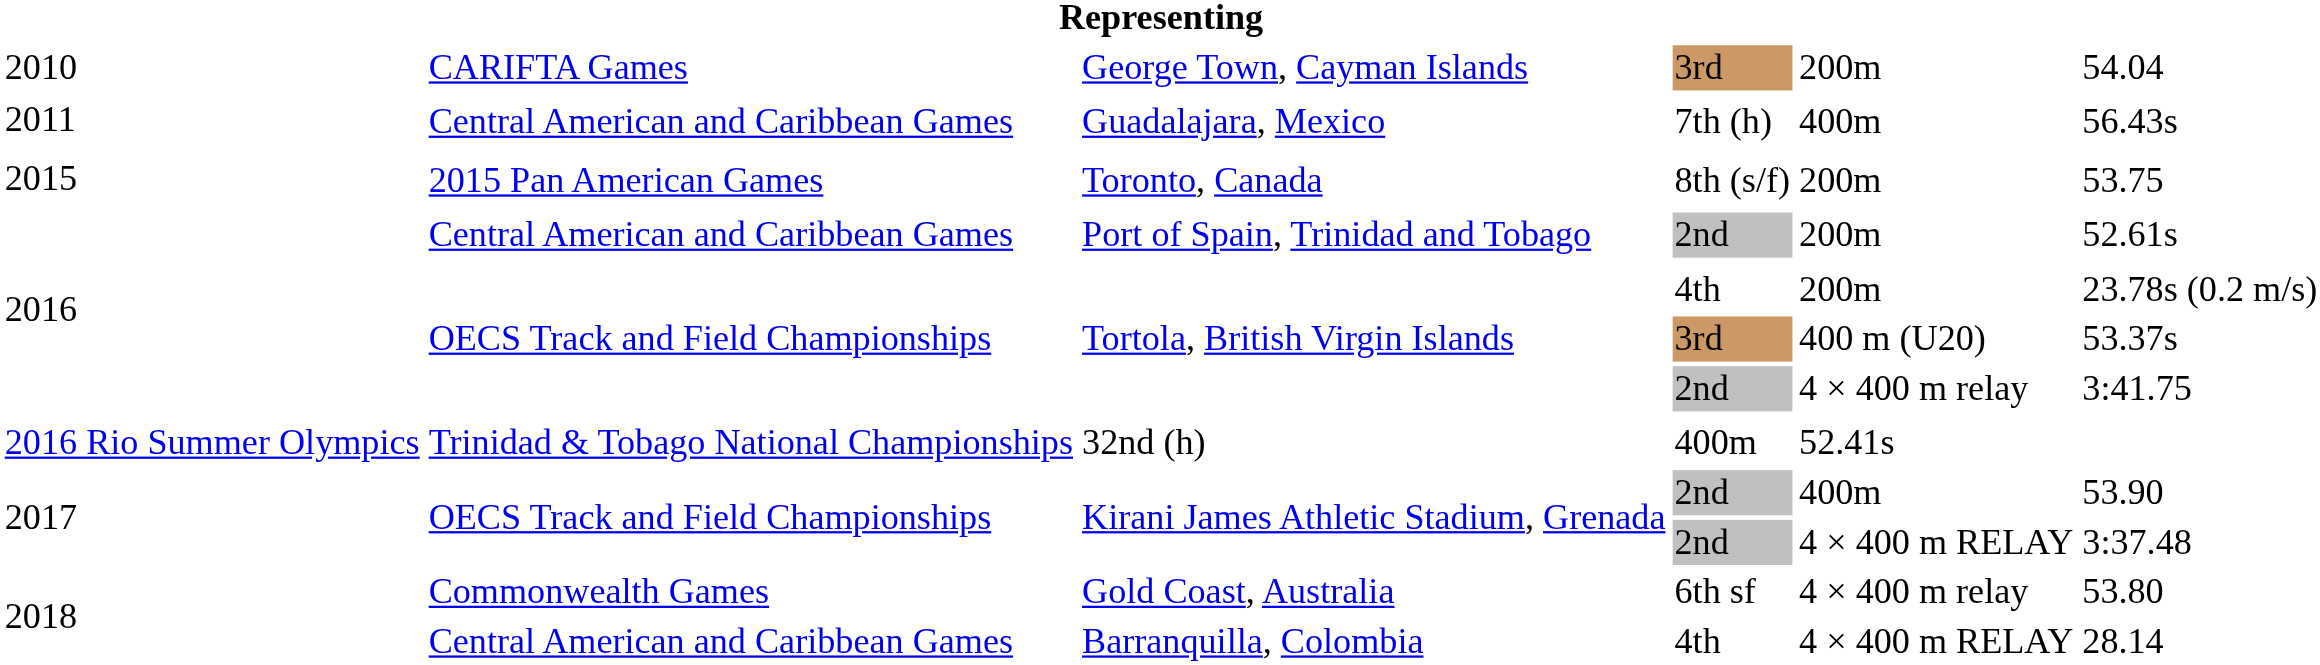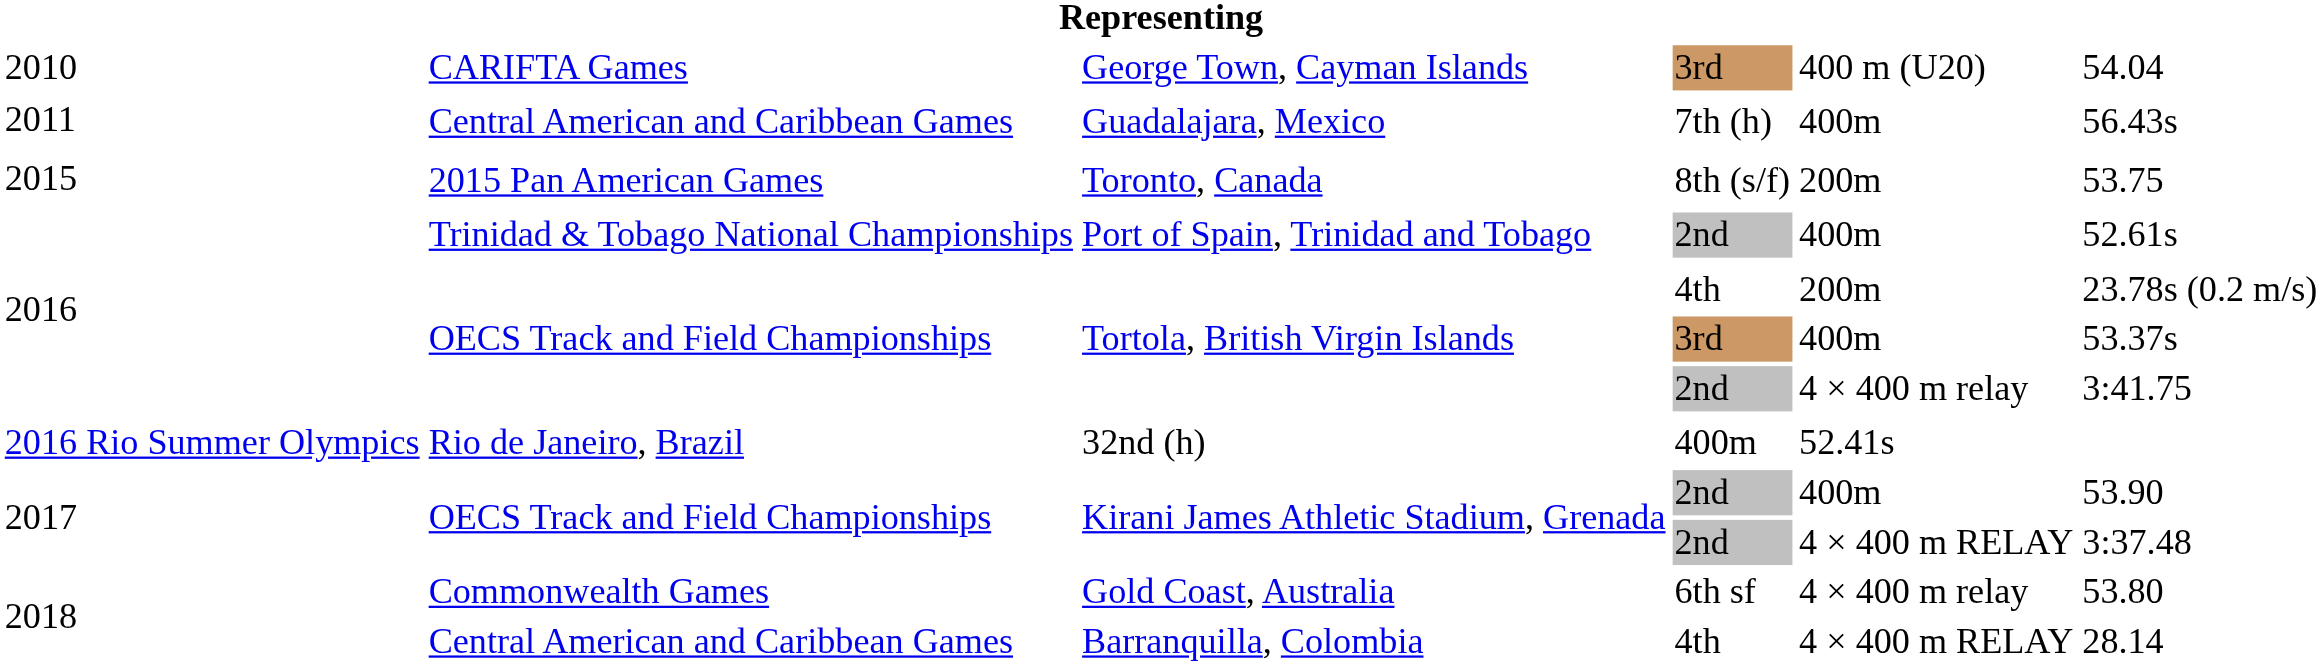George Town, Cayman Islands | column 5: 200m -> 400 m (U20)
Port of Spain, Trinidad and Tobago | column 2: Central American and Caribbean Games -> Trinidad & Tobago National Championships
Port of Spain, Trinidad and Tobago | column 5: 200m -> 400m
Tortola, British Virgin Islands / 3rd | column 5: 400 m (U20) -> 400m
32nd (h) | column 2: Trinidad & Tobago National Championships -> Rio de Janeiro, Brazil
